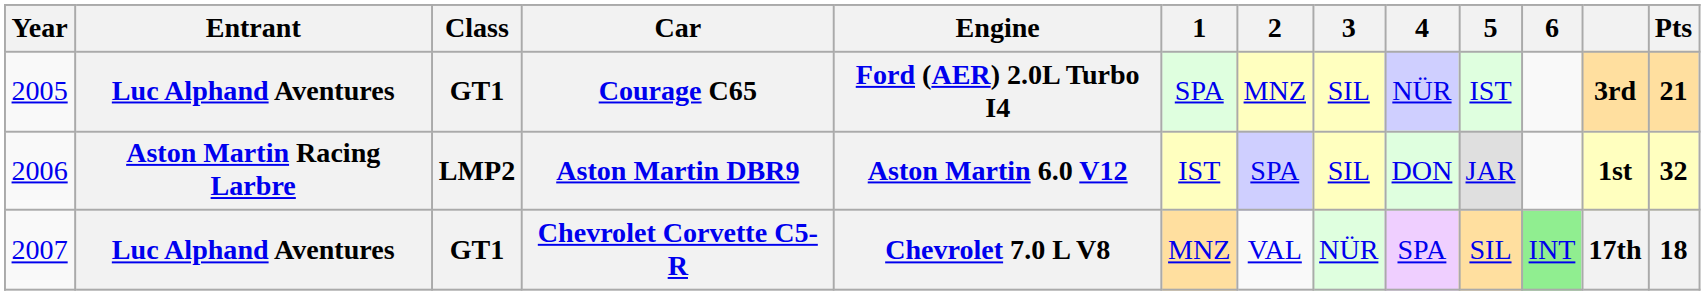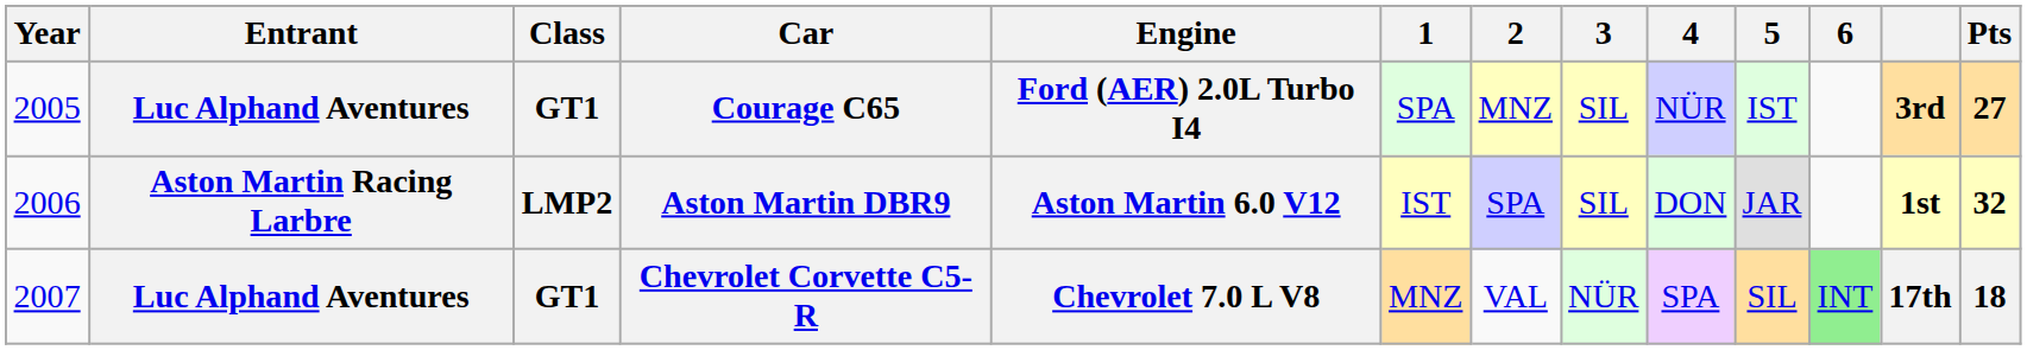Courage C65 | Pts: 21 -> 27
